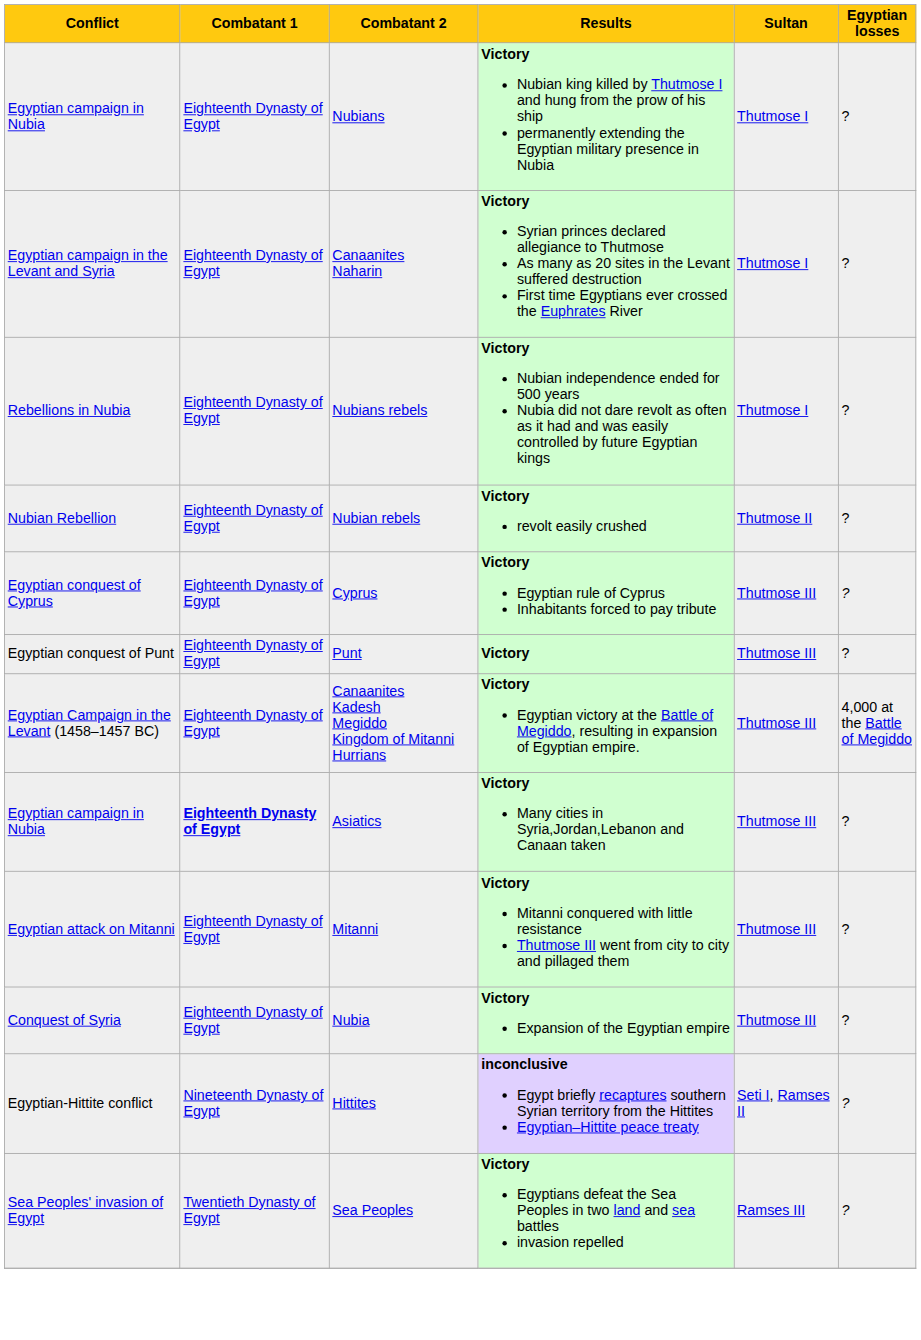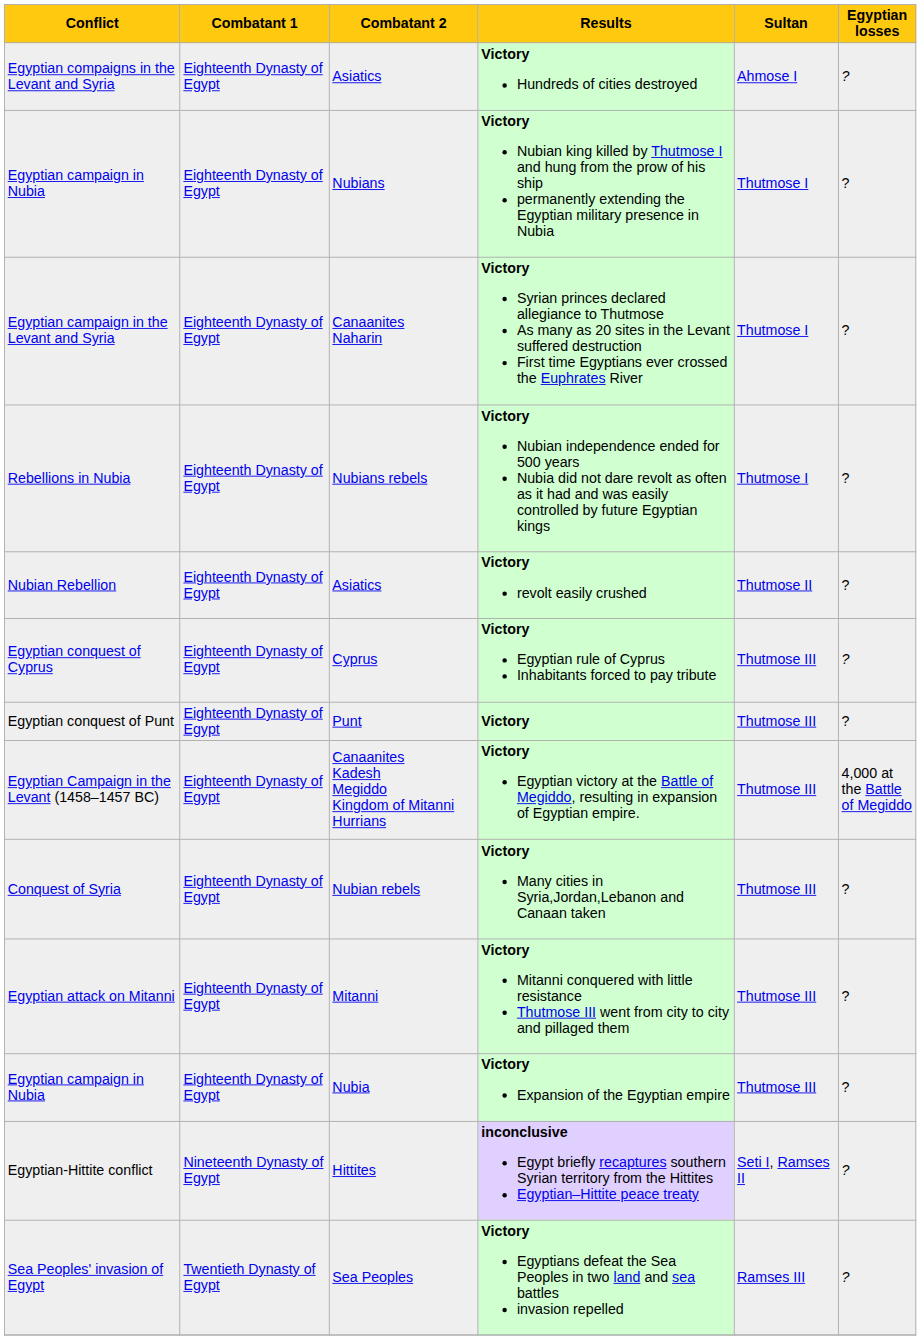+ row: Egyptian compaigns in the Levant and Syria | Eighteenth Dynasty of Egypt | Asiatics | Victory Hundreds of cities destroyed | Ahmose I | ?
Victory revolt easily crushed | Combatant 2: Nubian rebels -> Asiatics
Victory Many cities in Syria,Jordan,Lebanon and Canaan taken | Conflict: Egyptian campaign in Nubia -> Conquest of Syria
Victory Many cities in Syria,Jordan,Lebanon and Canaan taken | Combatant 1: bold -> normal
Victory Many cities in Syria,Jordan,Lebanon and Canaan taken | Combatant 2: Asiatics -> Nubian rebels
Victory Expansion of the Egyptian empire | Conflict: Conquest of Syria -> Egyptian campaign in Nubia
